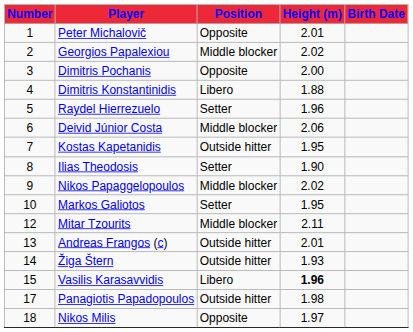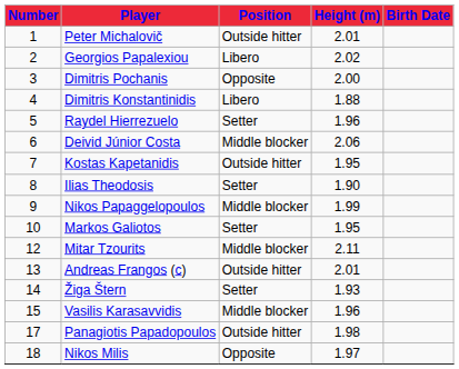Peter Michalovič | Position: Opposite -> Outside hitter
Georgios Papalexiou | Position: Middle blocker -> Libero
Nikos Papaggelopoulos | Height (m): 2.02 -> 1.99
Žiga Štern | Position: Outside hitter -> Setter
Vasilis Karasavvidis | Position: Libero -> Middle blocker
Vasilis Karasavvidis | Height (m): bold -> normal
